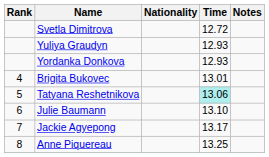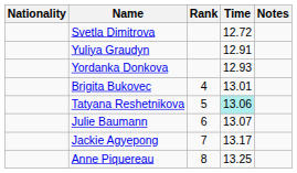columns swapped: Rank <-> Nationality
Yuliya Graudyn | Time: 12.93 -> 12.91
Julie Baumann | Time: 13.10 -> 13.07
